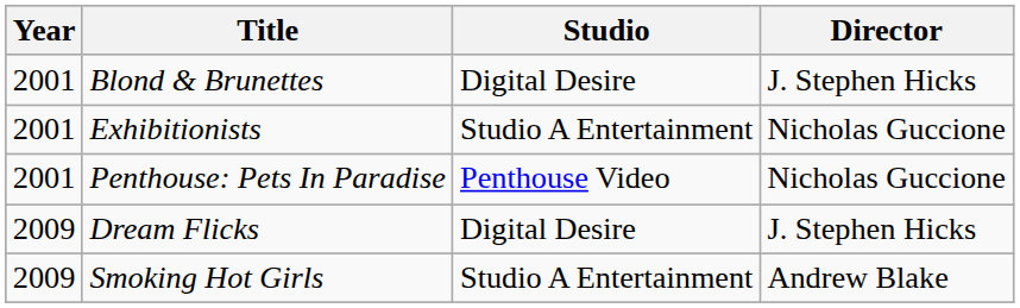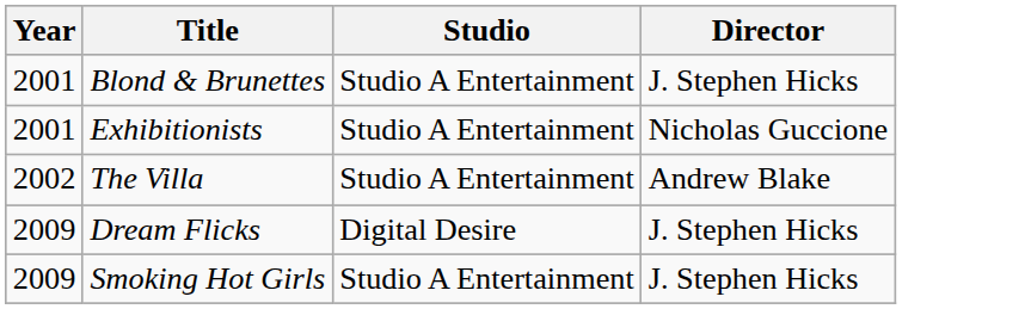Blond & Brunettes | Studio: Digital Desire -> Studio A Entertainment
- row: 2001 | Penthouse: Pets In Paradise | Penthouse Video | Nicholas Guccione
+ row: 2002 | The Villa | Studio A Entertainment | Andrew Blake
Smoking Hot Girls | Director: Andrew Blake -> J. Stephen Hicks
